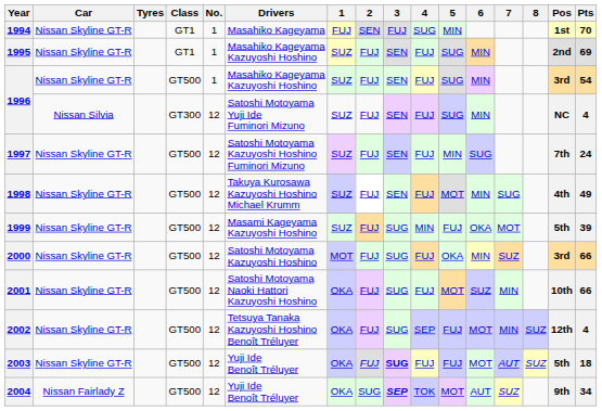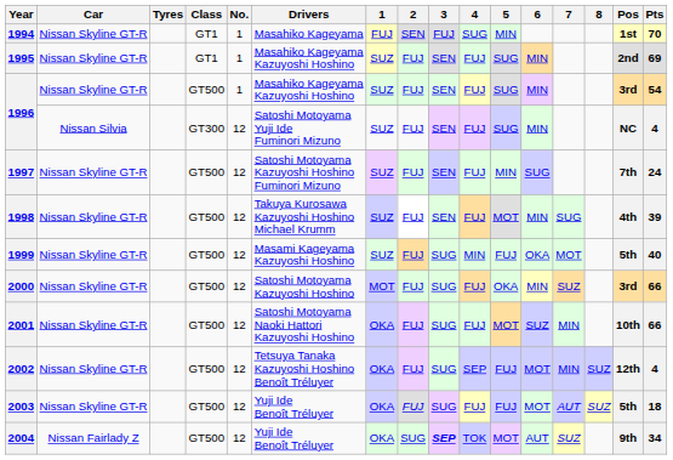1998 | Pts: 49 -> 39
1999 | Pts: 39 -> 40
2003 | 3: bold -> normal
